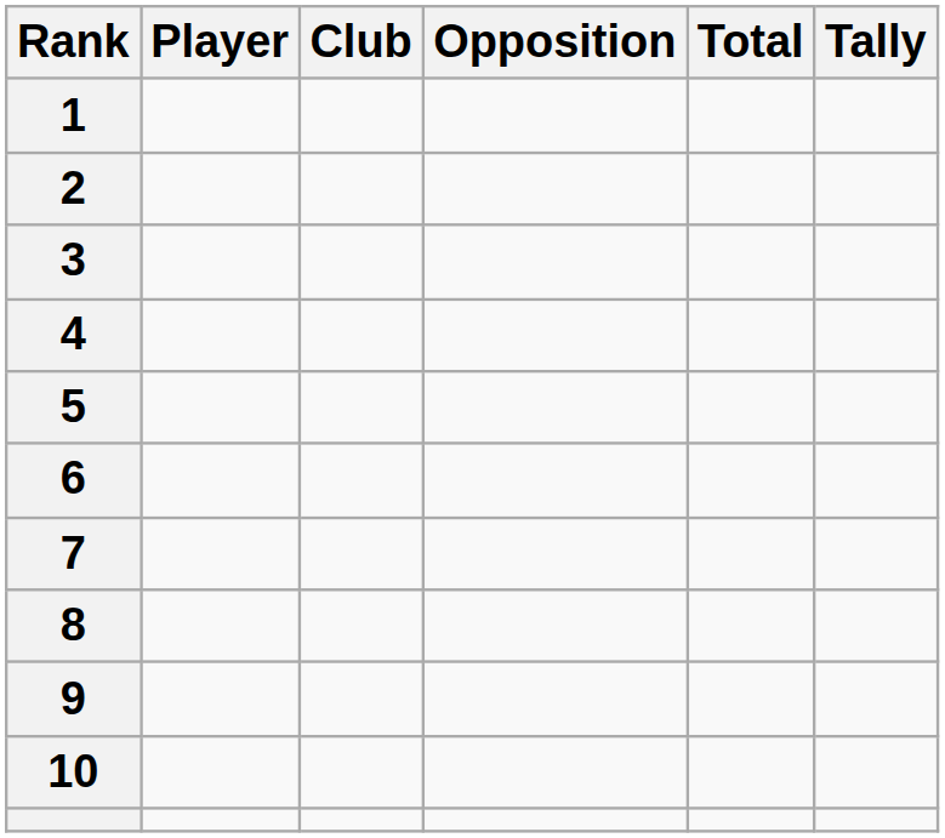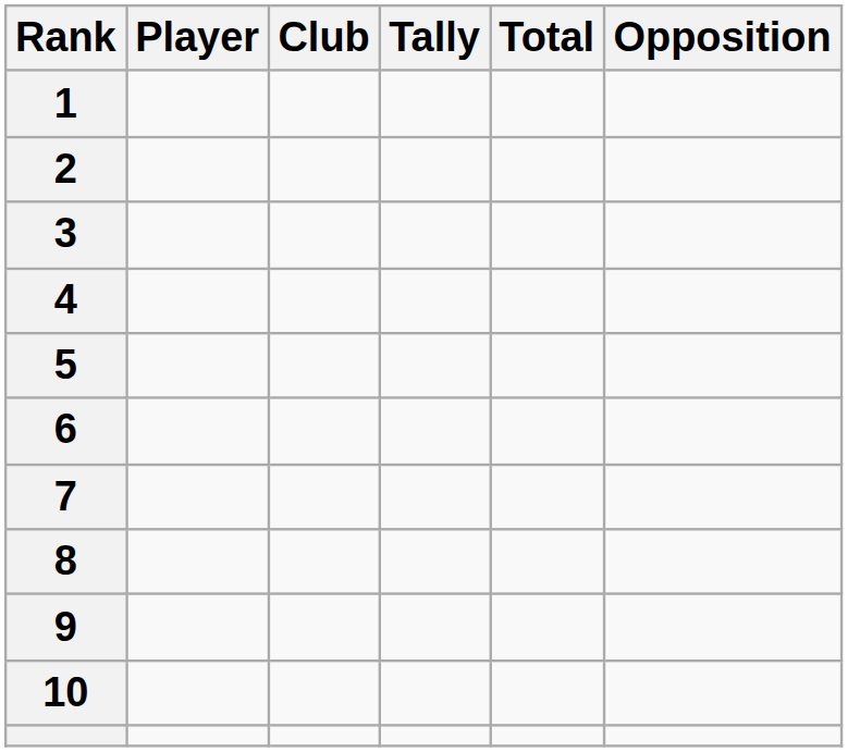columns swapped: Tally <-> Opposition
